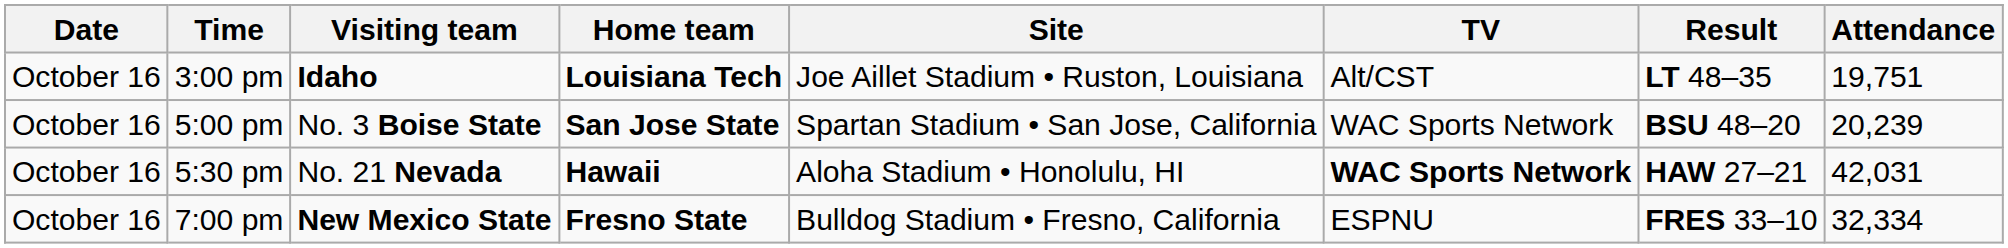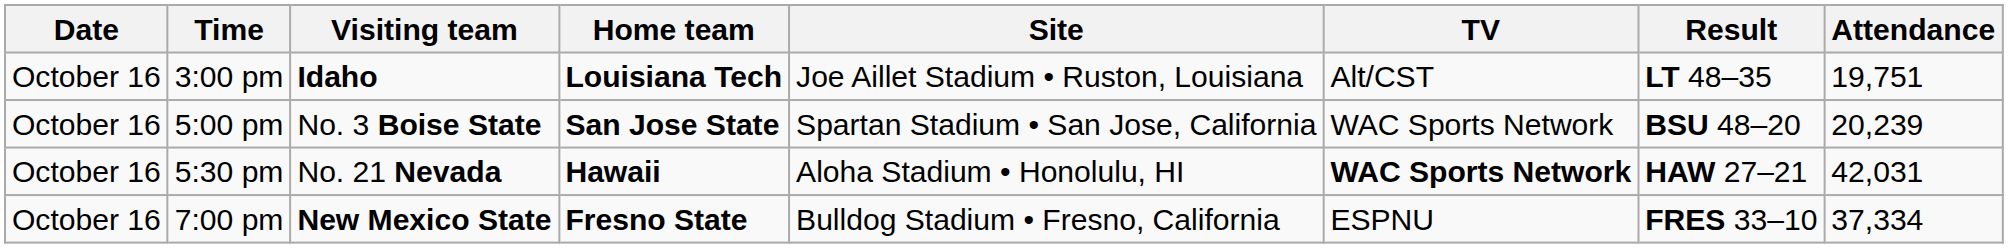7:00 pm | Attendance: 32,334 -> 37,334
